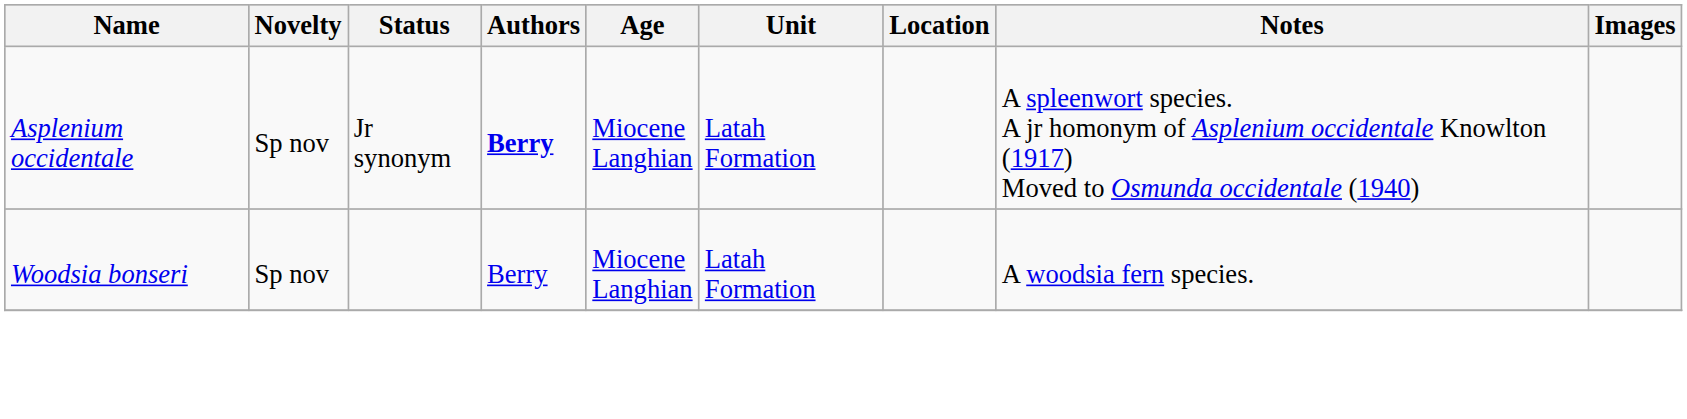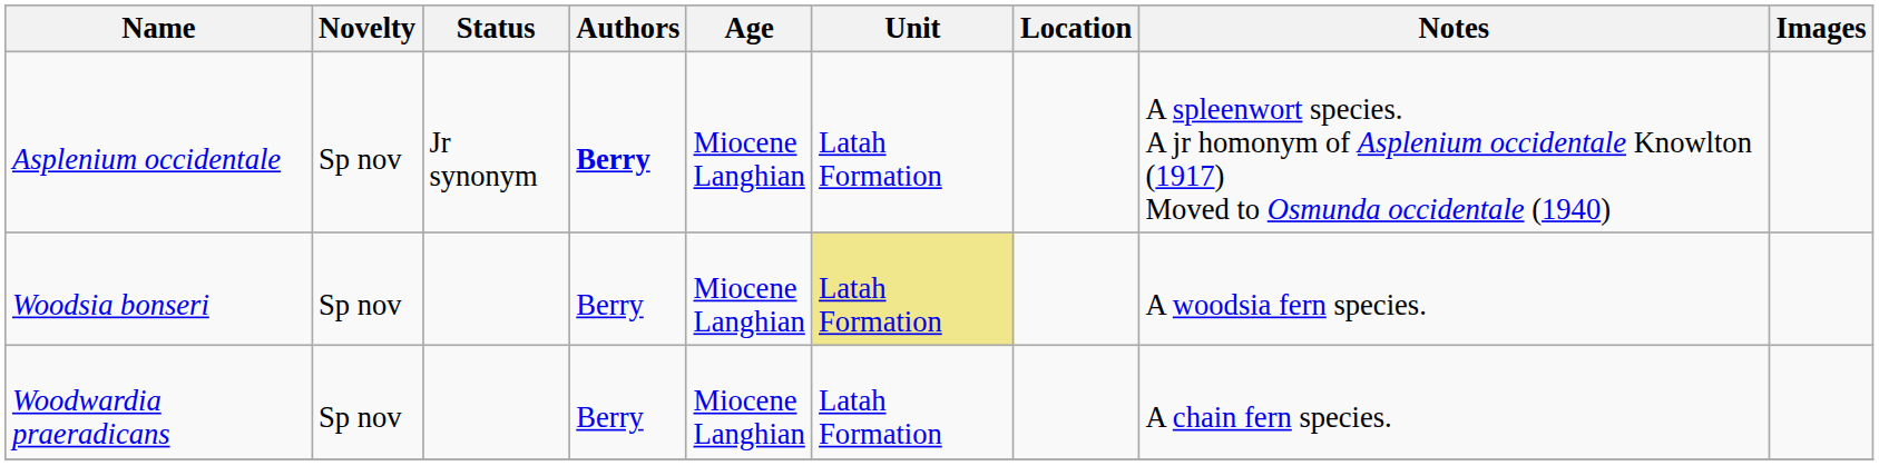Woodsia bonseri | Unit: no background -> khaki background
+ row: Woodwardia praeradicans | Sp nov | Berry | Miocene Langhian | Latah Formation | A chain fern species.
